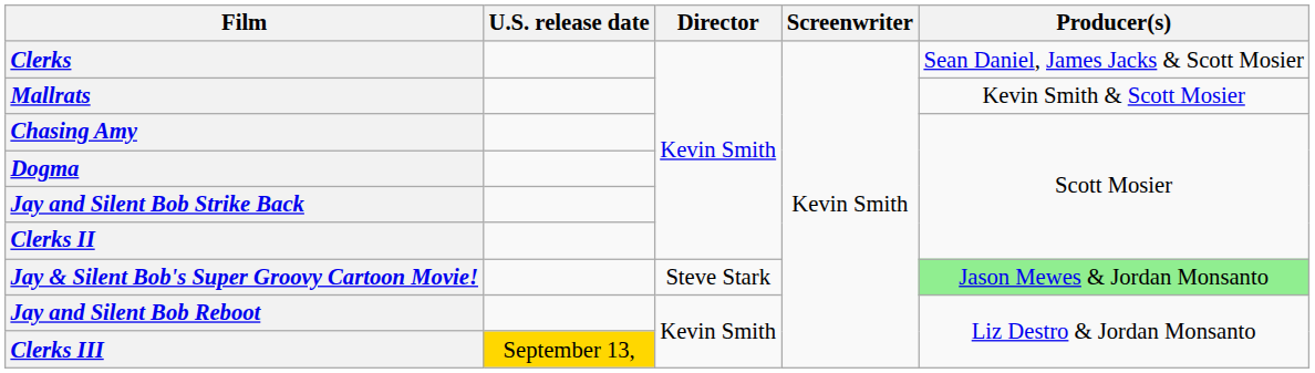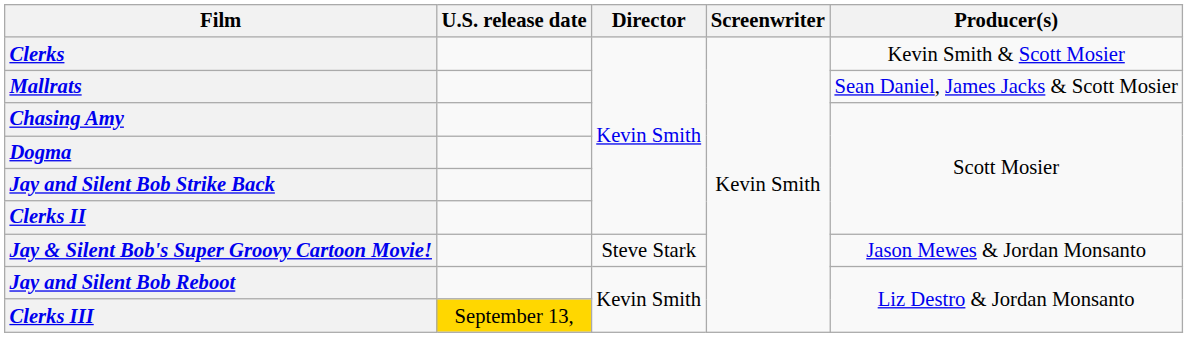Clerks | Producer(s): Sean Daniel, James Jacks & Scott Mosier -> Kevin Smith & Scott Mosier
Mallrats | Producer(s): Kevin Smith & Scott Mosier -> Sean Daniel, James Jacks & Scott Mosier
Jay & Silent Bob's Super Groovy Cartoon Movie! | Producer(s): lightgreen background -> no background
